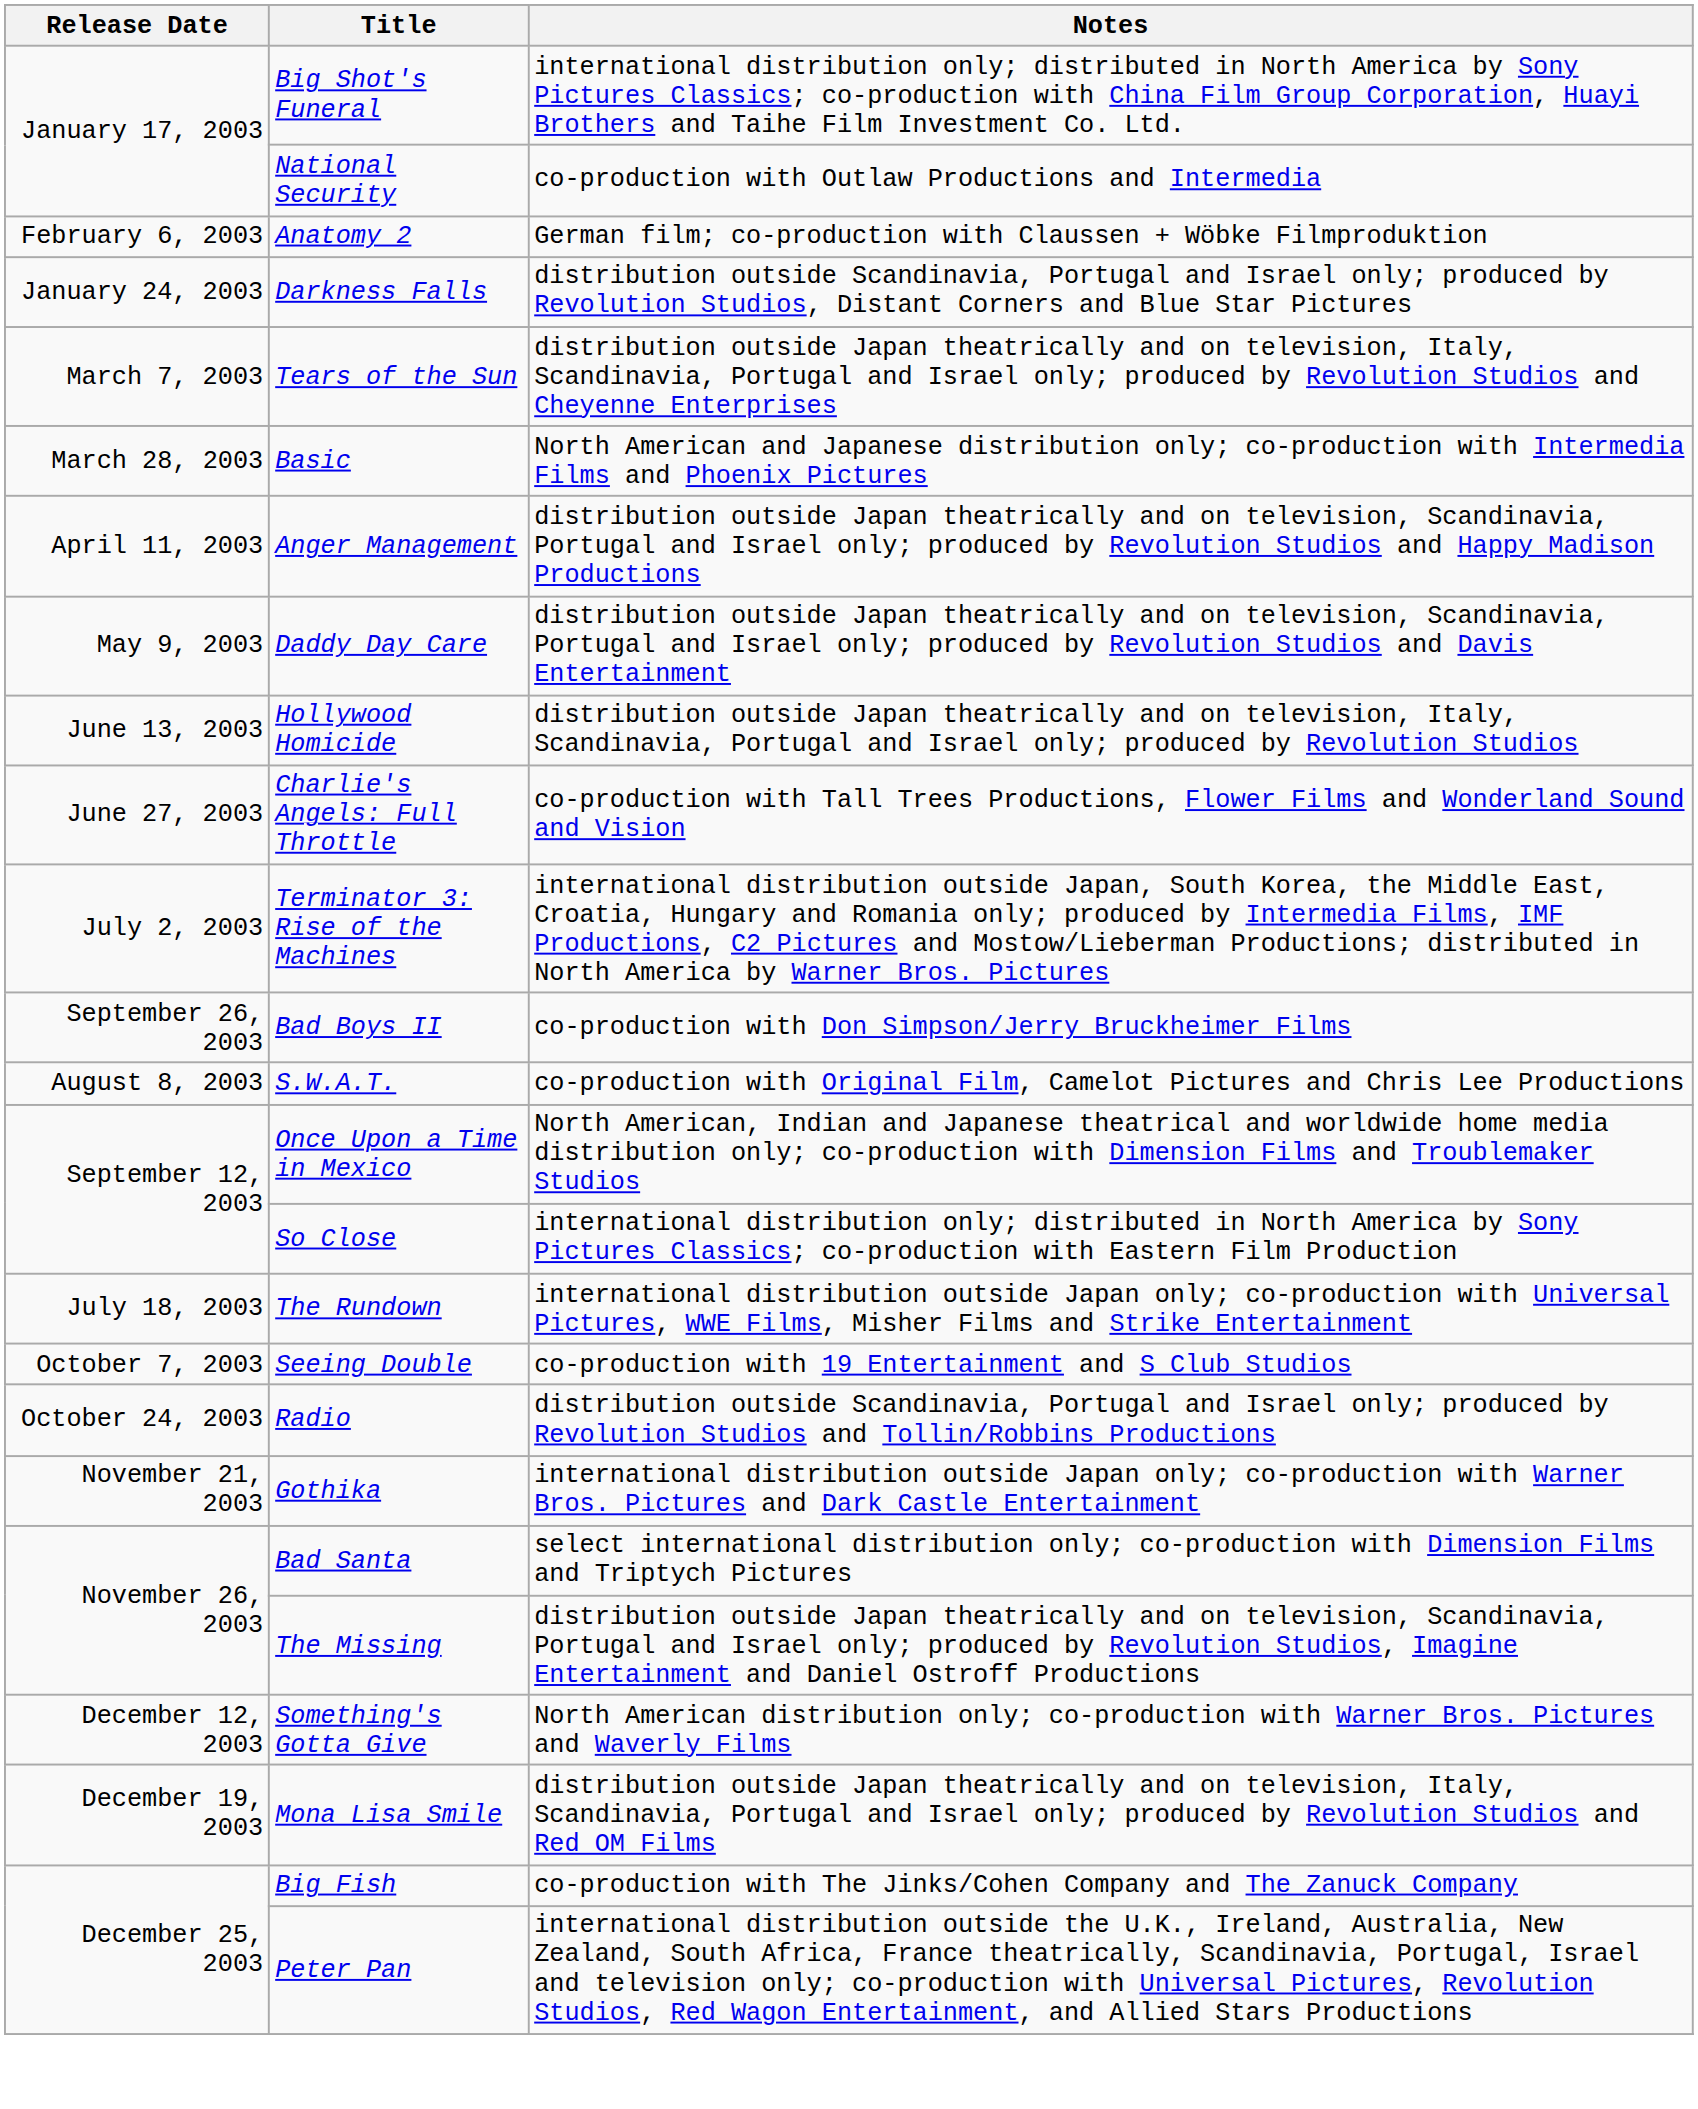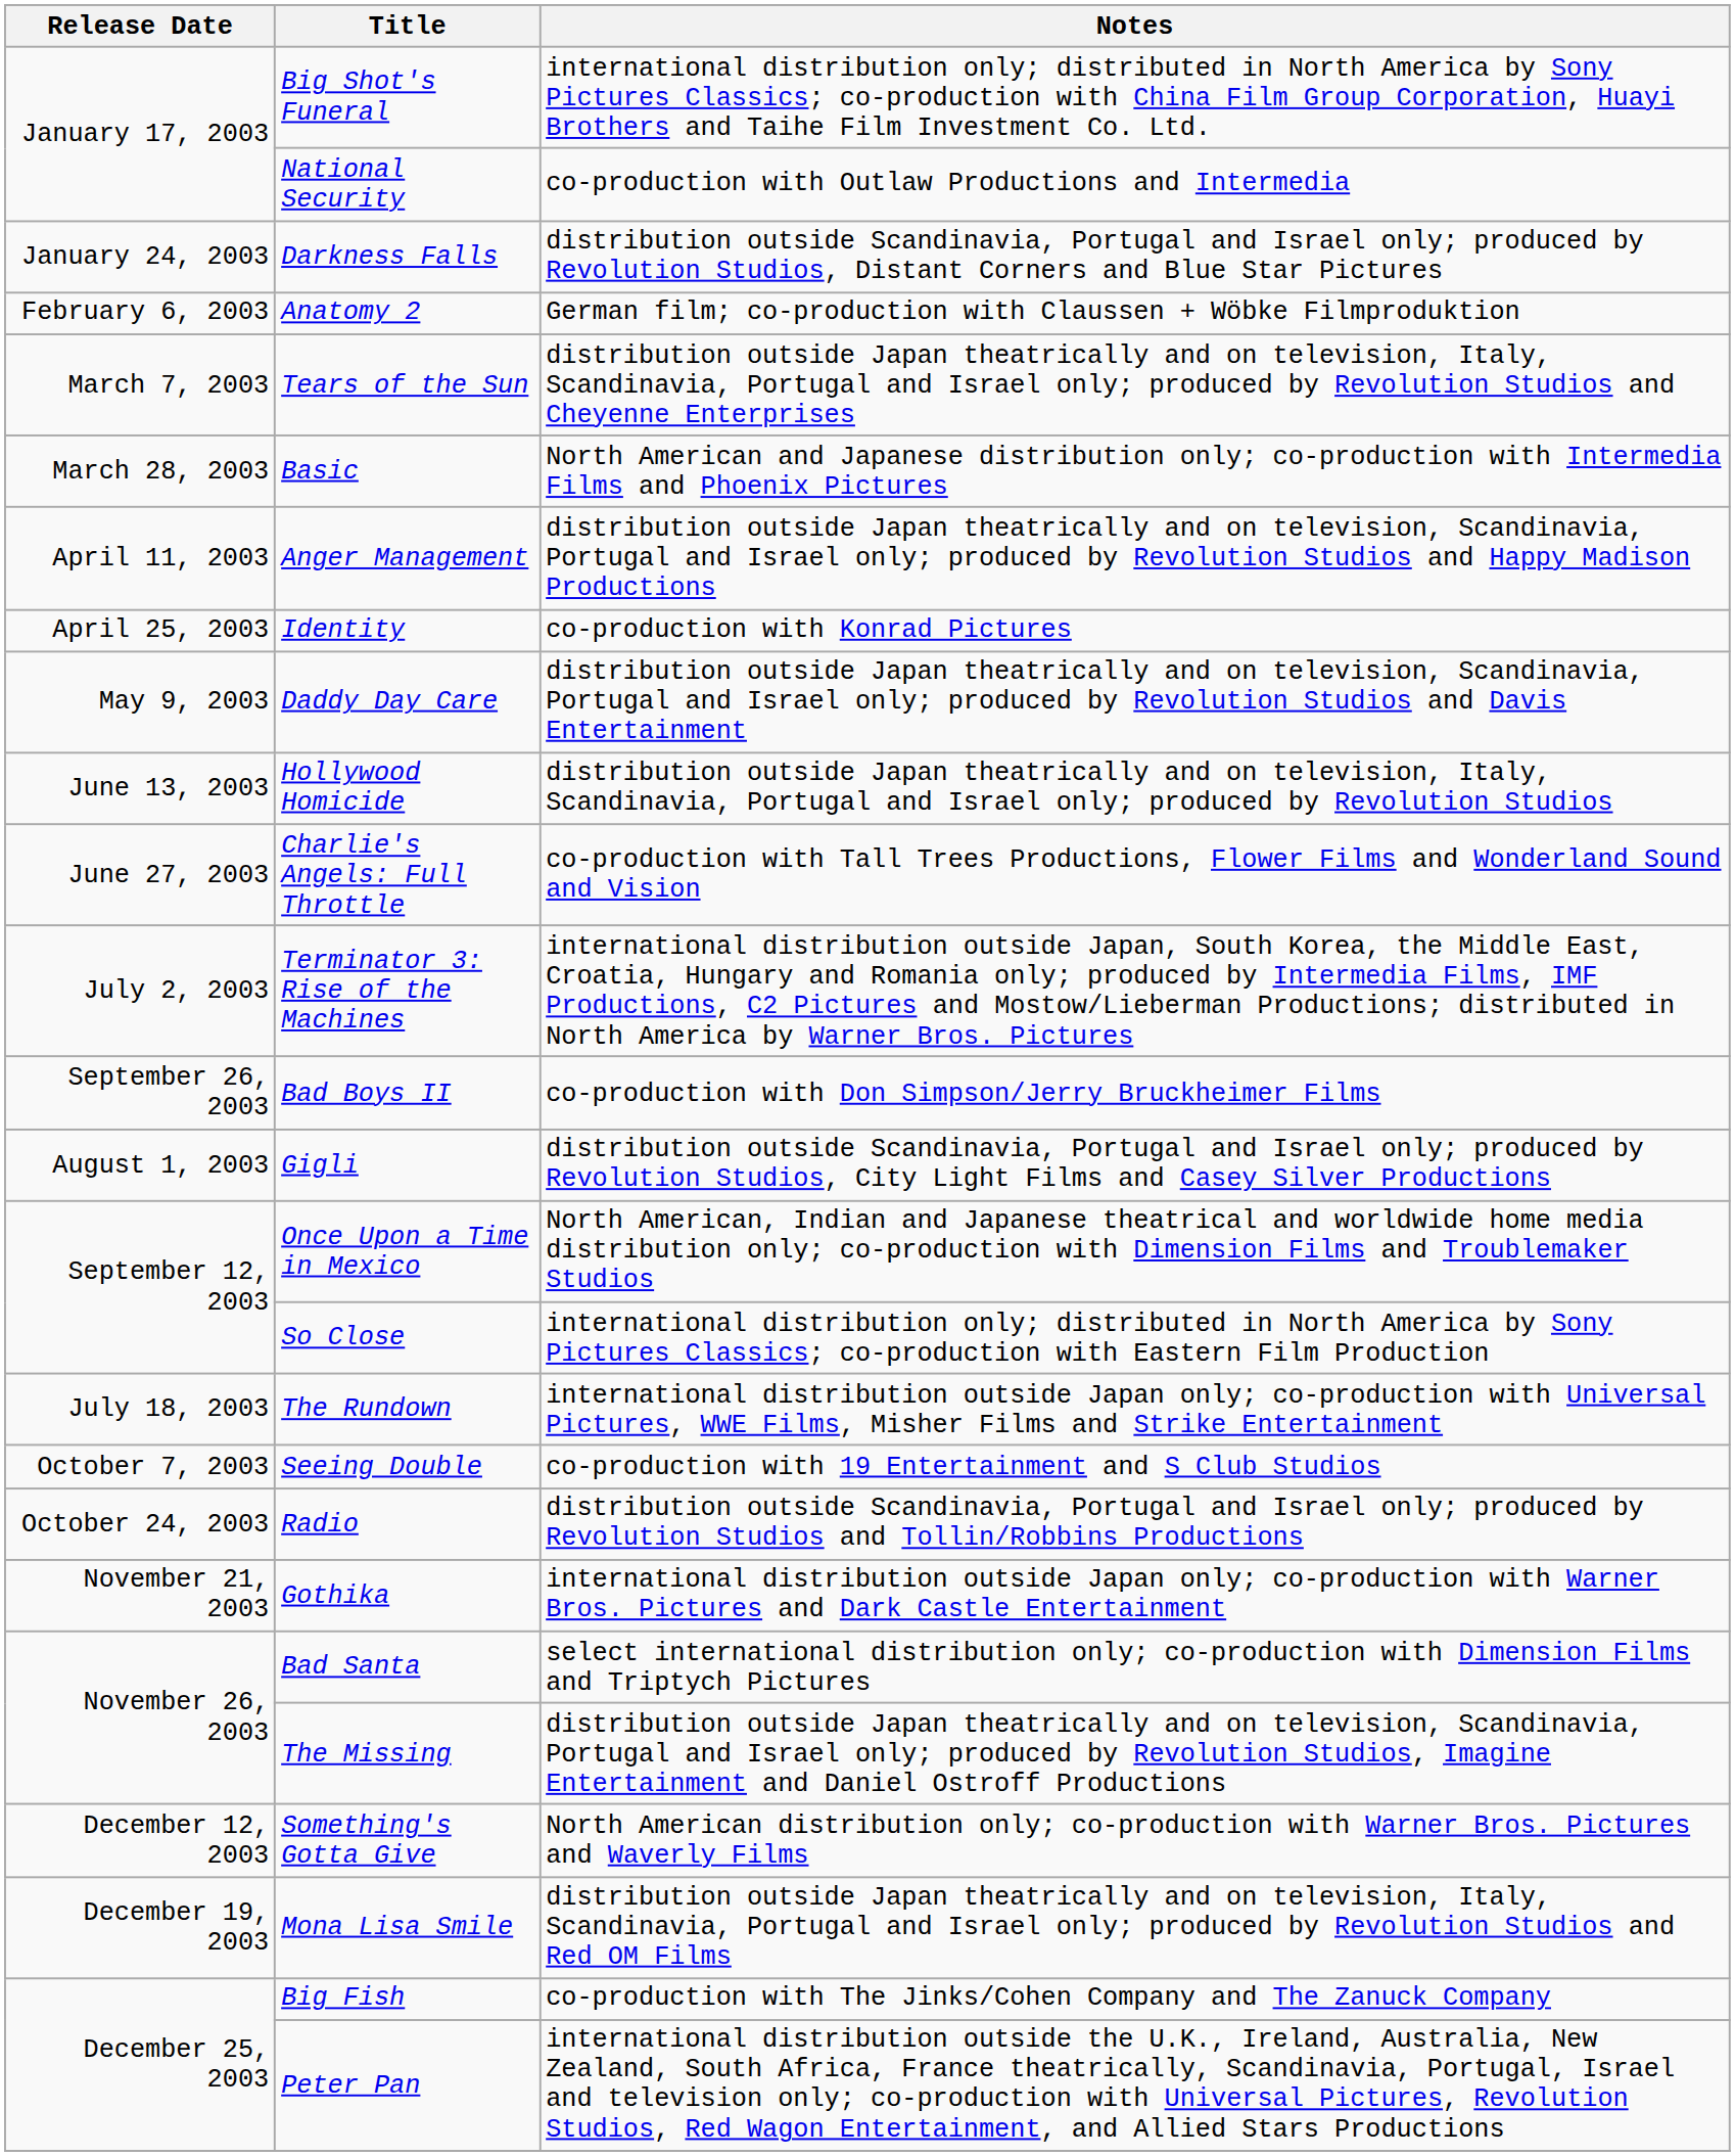rows swapped: Darkness Falls <-> Anatomy 2
+ row: April 25, 2003 | Identity | co-production with Konrad Pictures
+ row: August 1, 2003 | Gigli | distribution outside Scandinavia, Portugal and Israel only; produced by Revolution Studios, City Light Films and Casey Silver Productions
- row: August 8, 2003 | S.W.A.T. | co-production with Original Film, Camelot Pictures and Chris Lee Productions
